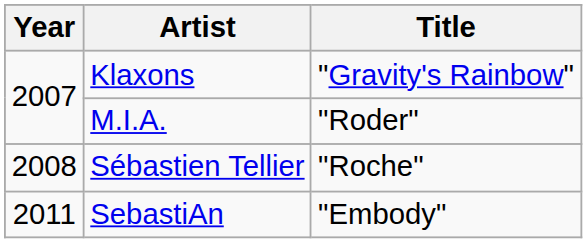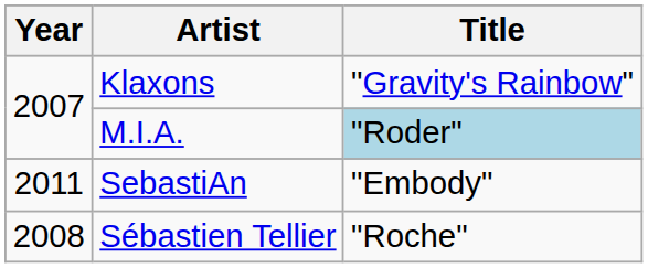M.I.A. | Title: no background -> lightblue background
rows swapped: Sébastien Tellier <-> SebastiAn
